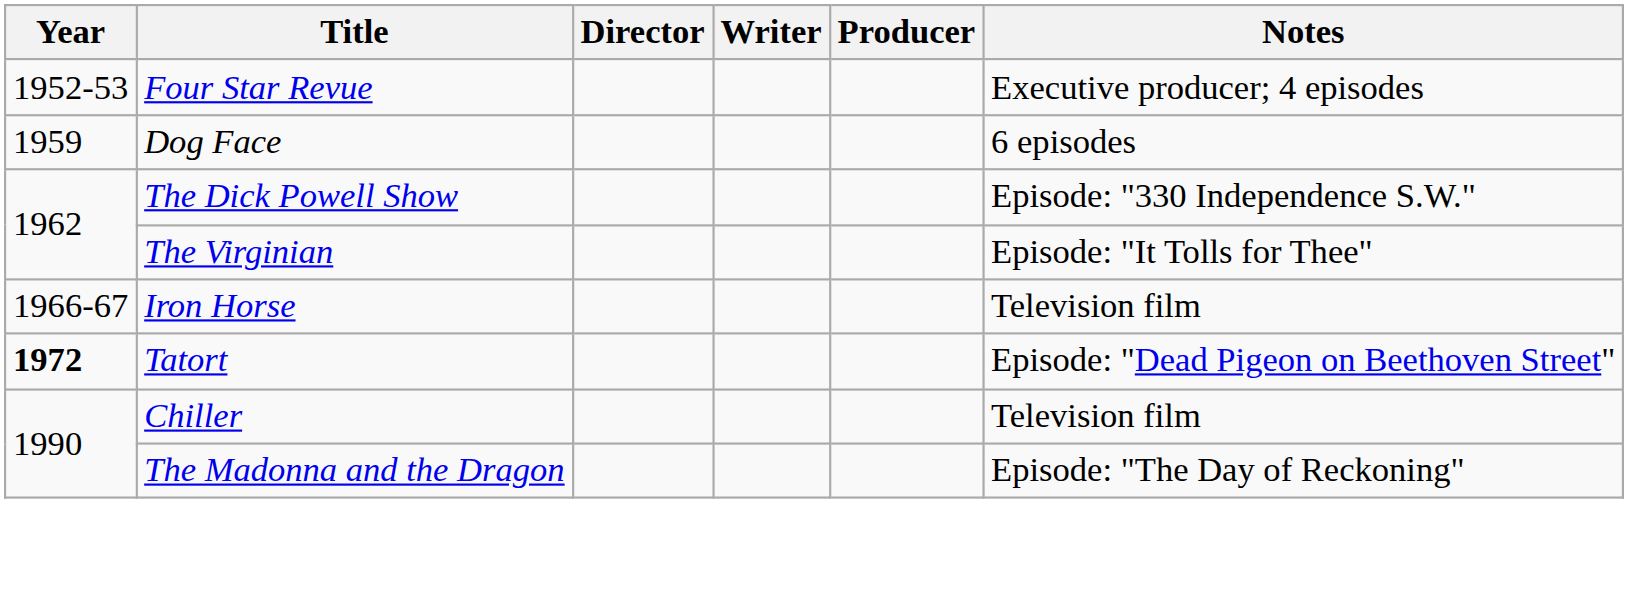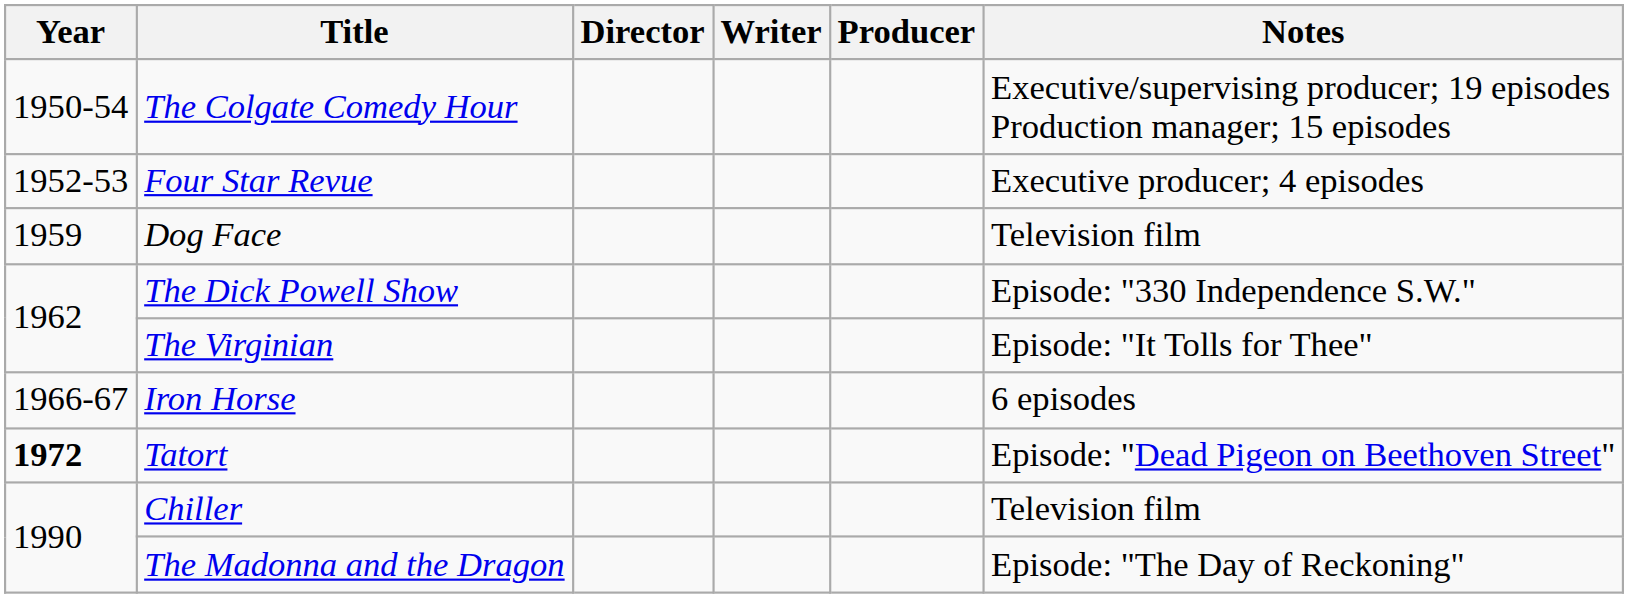+ row: 1950-54 | The Colgate Comedy Hour | Executive/supervising producer; 19 episodes Production manager; 15 episodes
Dog Face | Notes: 6 episodes -> Television film
Iron Horse | Notes: Television film -> 6 episodes
